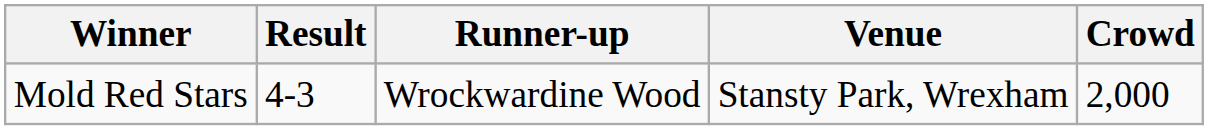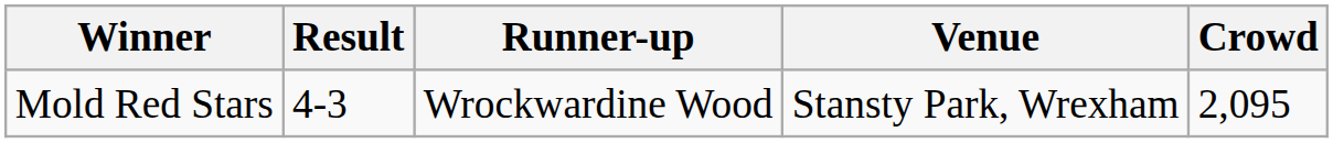Mold Red Stars | Crowd: 2,000 -> 2,095
